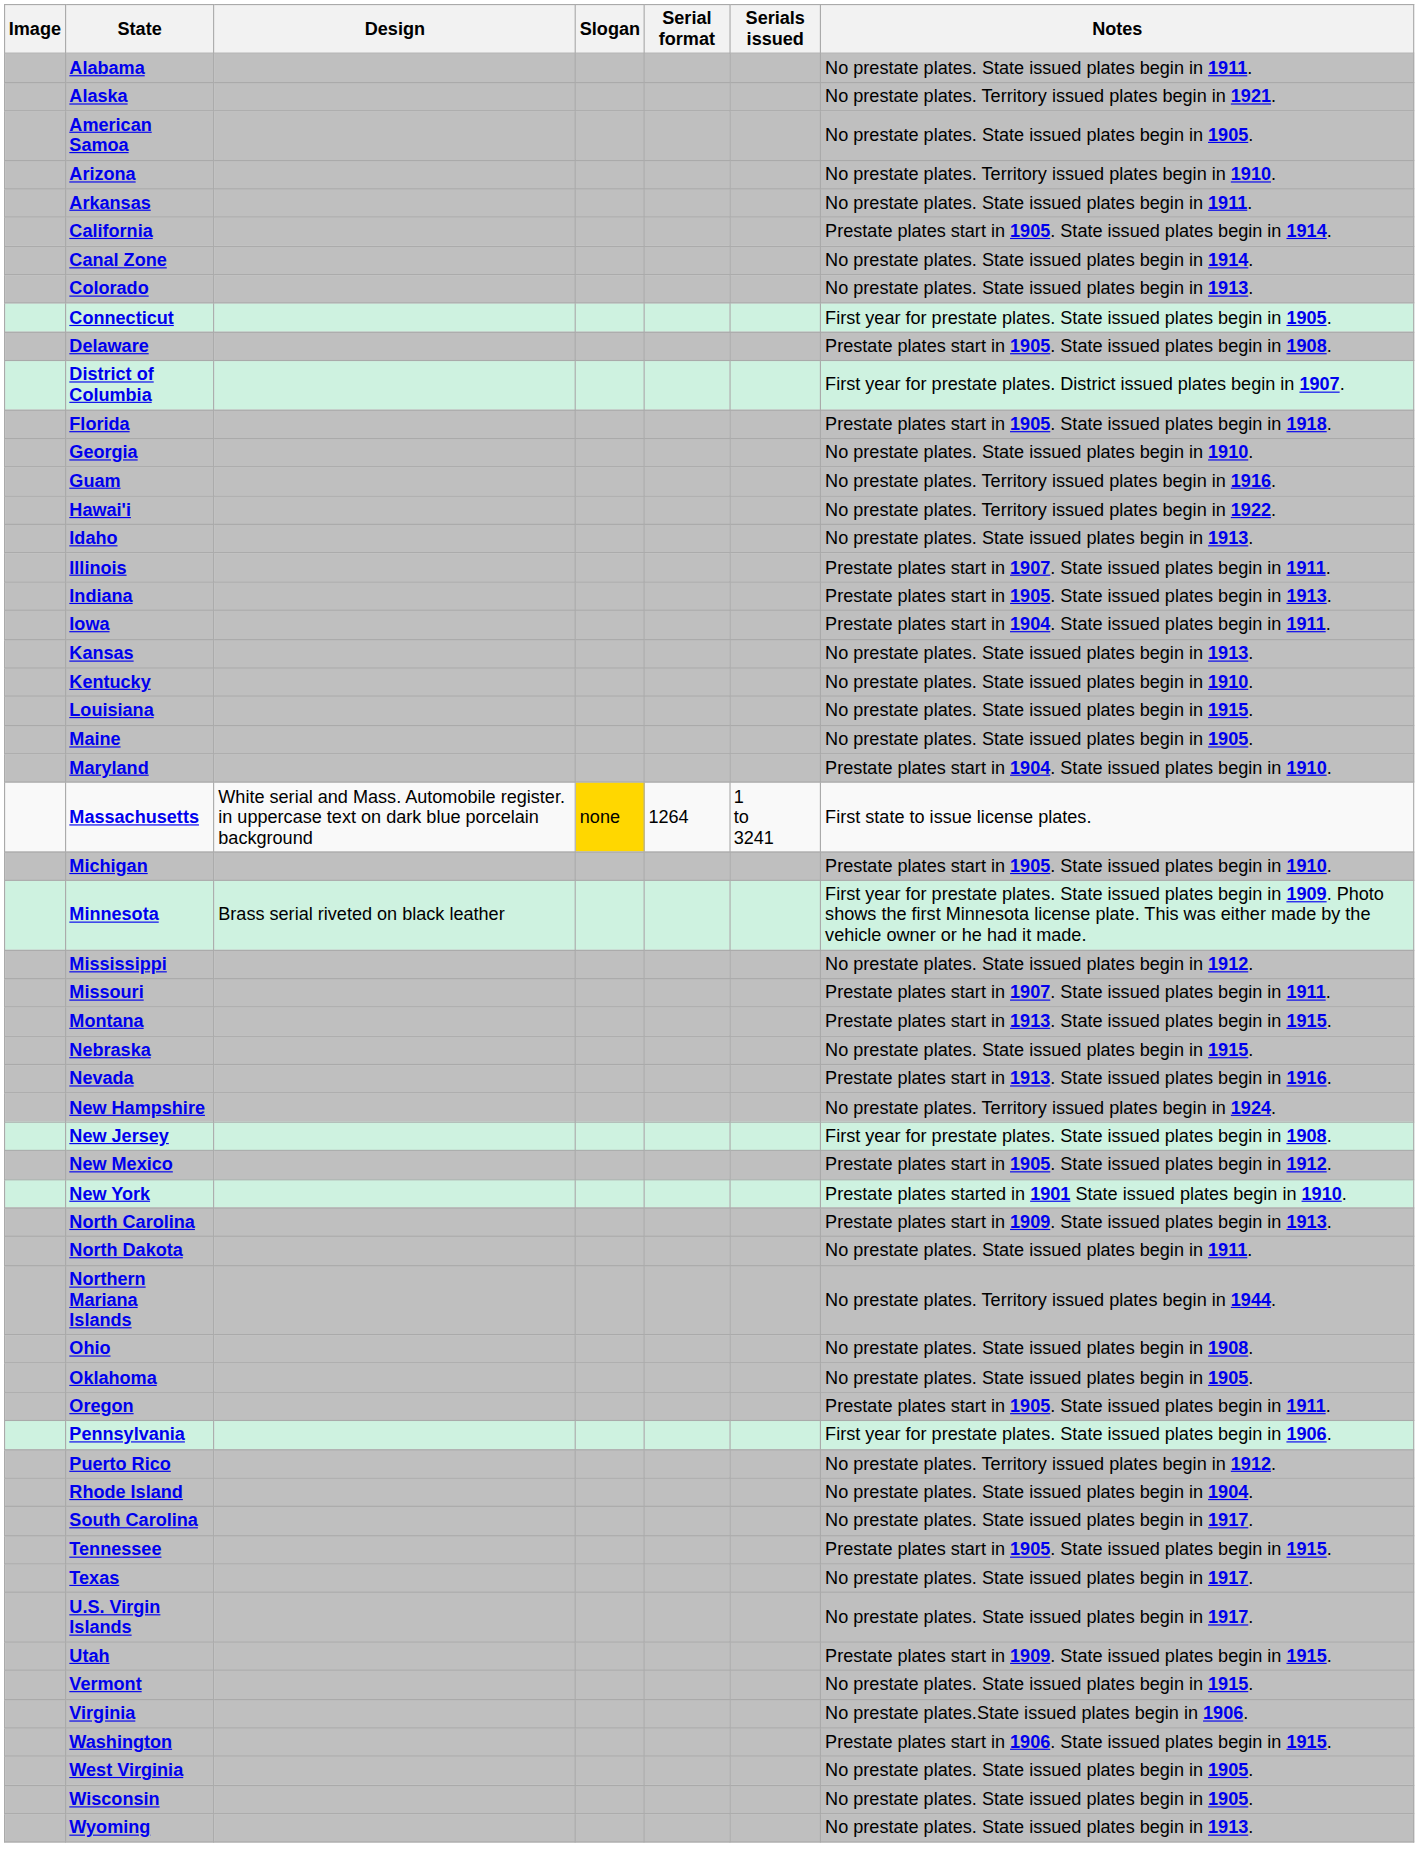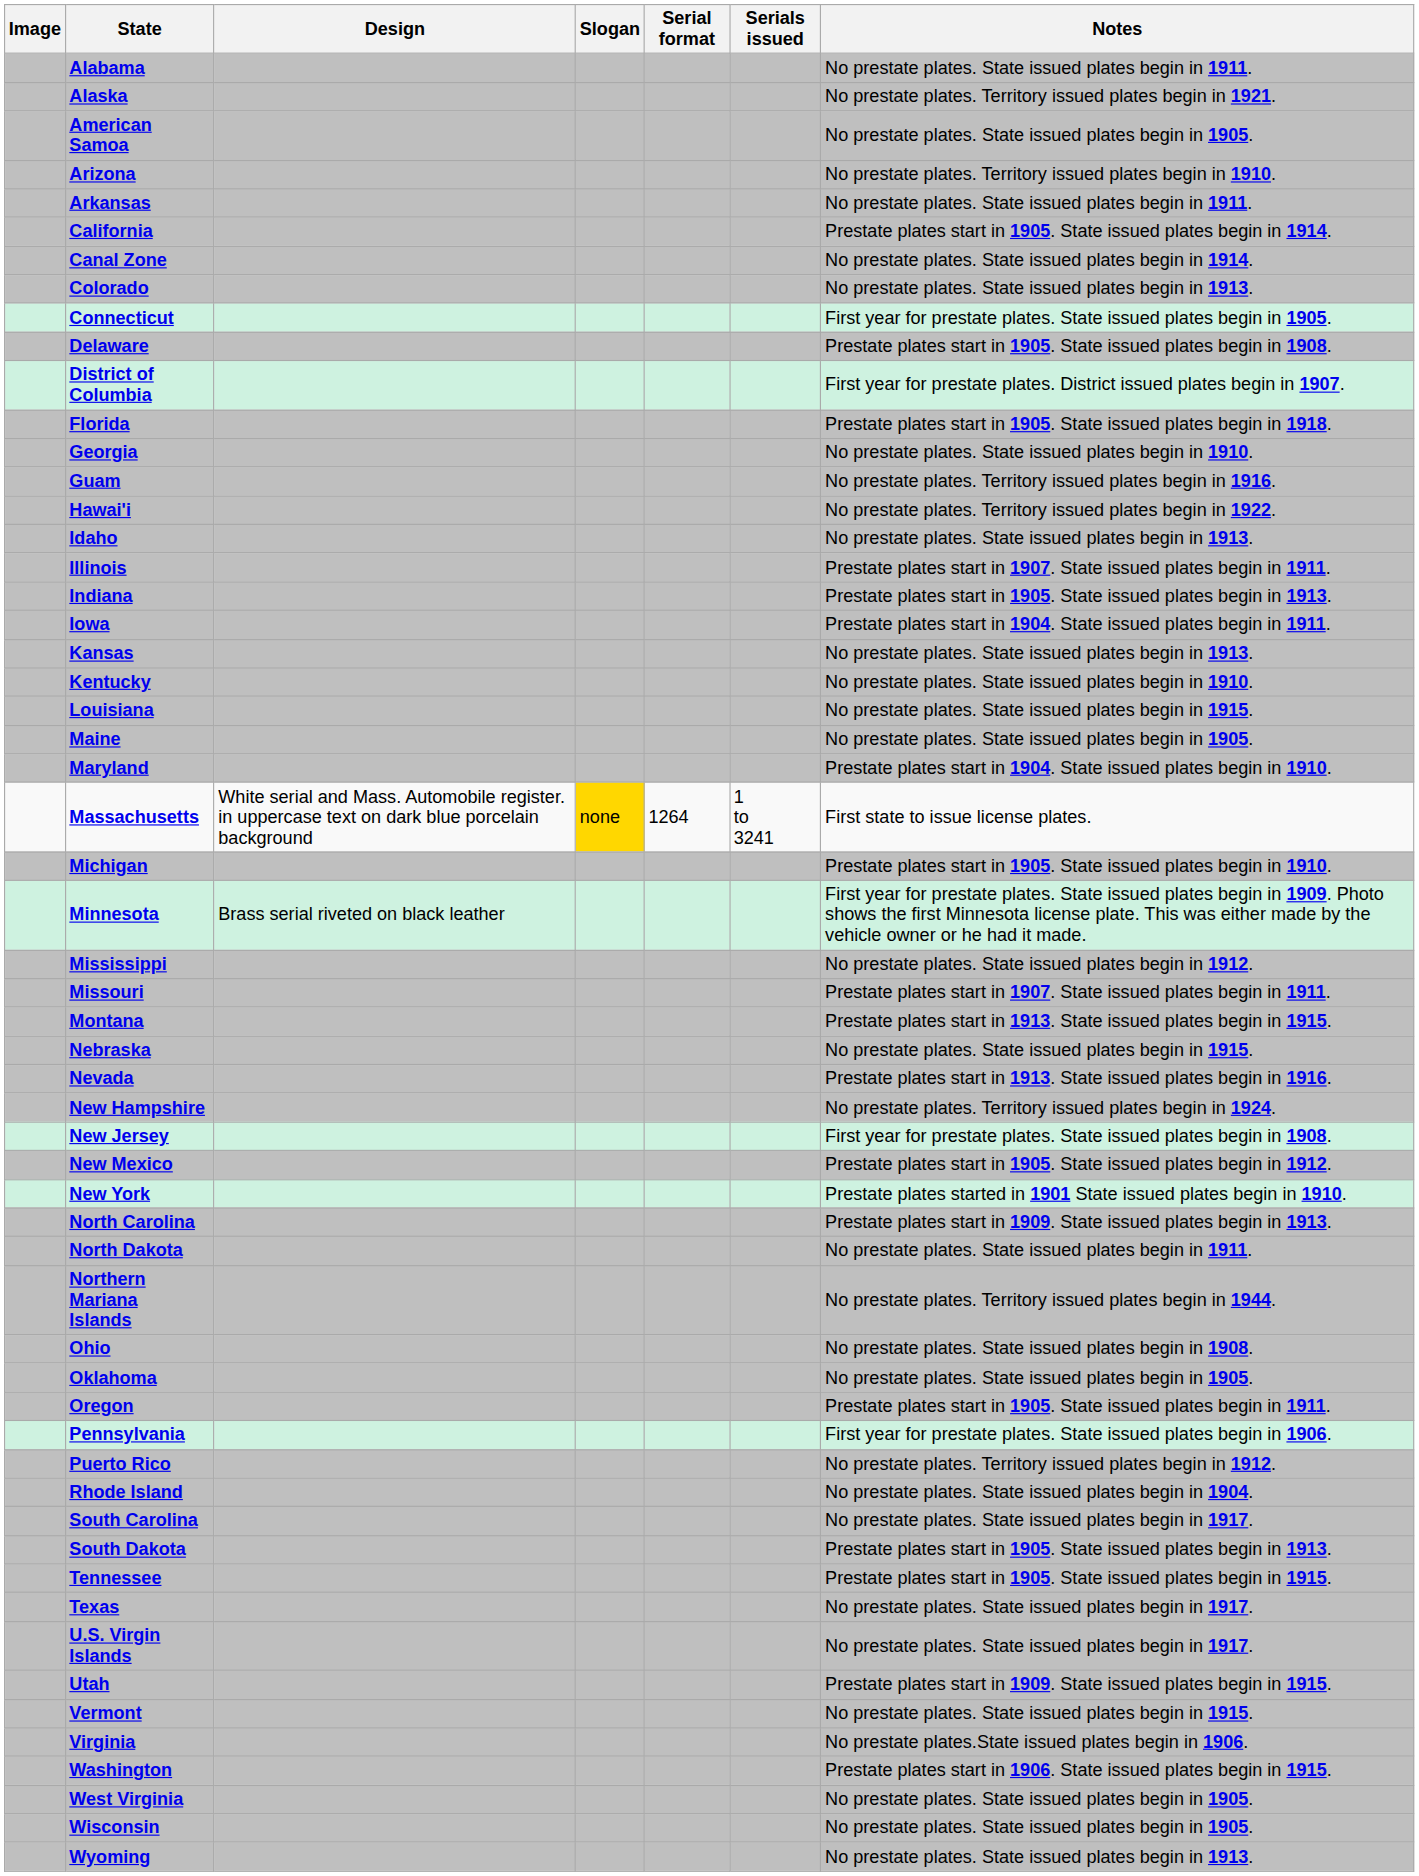+ row: South Dakota | Prestate plates start in 1905. State issued plates begin in 1913.
